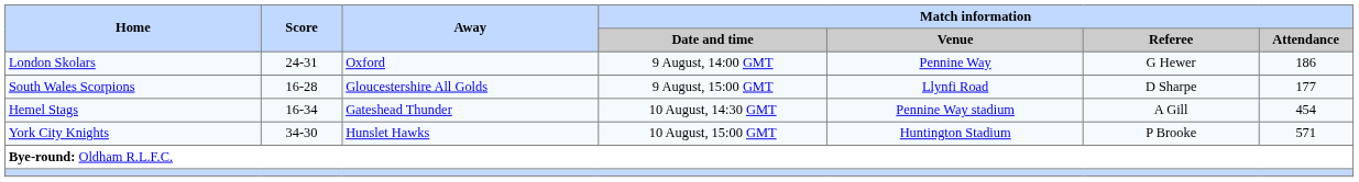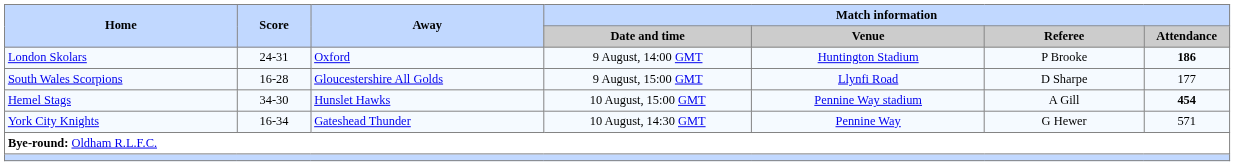London Skolars | Match information / Venue: Pennine Way -> Huntington Stadium
London Skolars | Match information / Referee: G Hewer -> P Brooke
London Skolars | Match information / Attendance: normal -> bold
Hemel Stags | Score: 16-34 -> 34-30
Hemel Stags | Away: Gateshead Thunder -> Hunslet Hawks
Hemel Stags | Match information / Date and time: 10 August, 14:30 GMT -> 10 August, 15:00 GMT
Hemel Stags | Match information / Attendance: normal -> bold
York City Knights | Score: 34-30 -> 16-34
York City Knights | Away: Hunslet Hawks -> Gateshead Thunder
York City Knights | Match information / Date and time: 10 August, 15:00 GMT -> 10 August, 14:30 GMT
York City Knights | Match information / Venue: Huntington Stadium -> Pennine Way
York City Knights | Match information / Referee: P Brooke -> G Hewer
